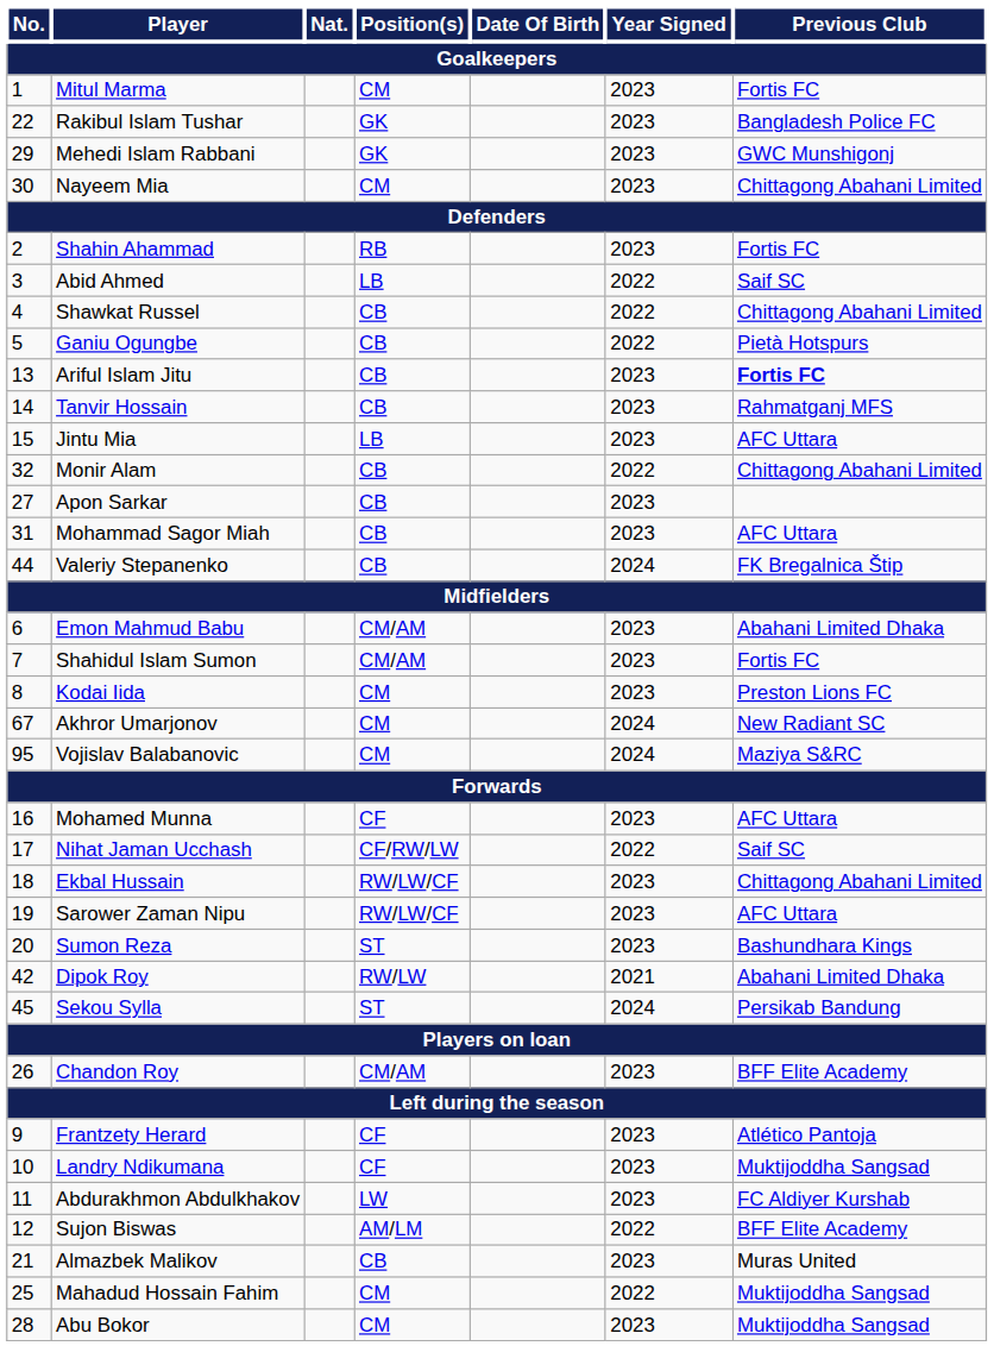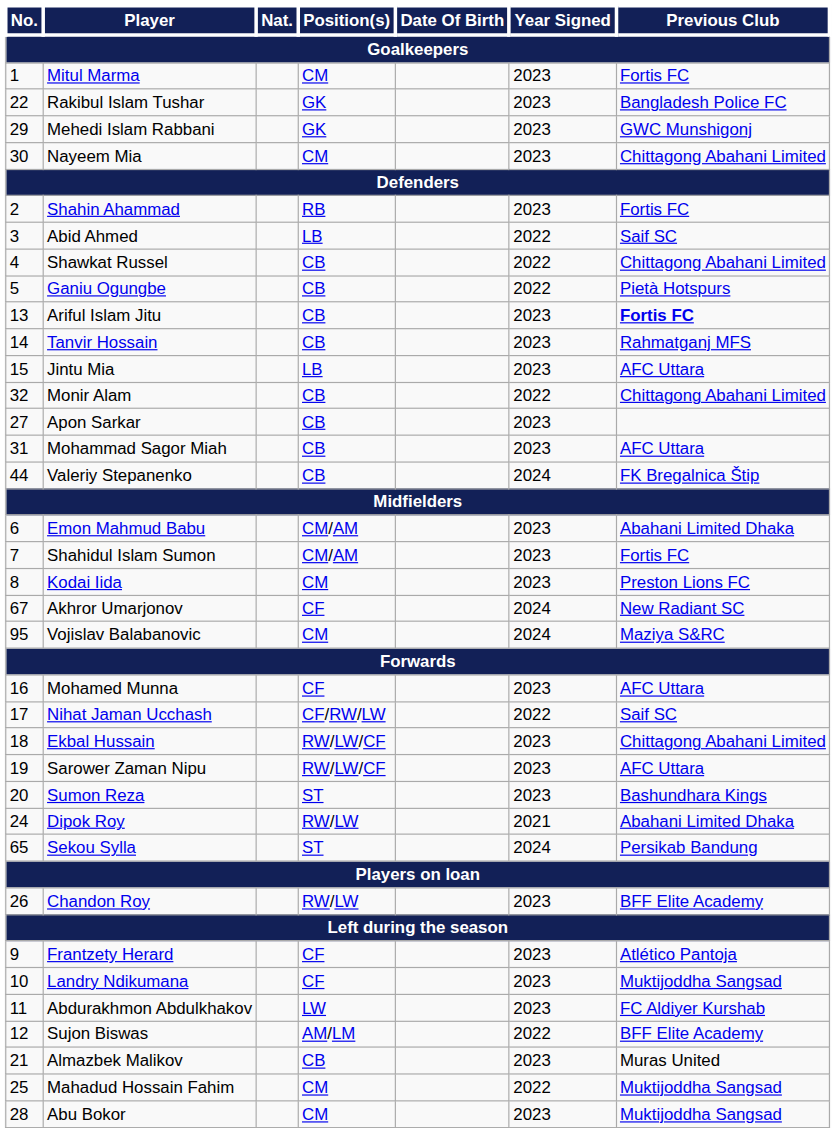Akhror Umarjonov | Position(s) / Goalkeepers: CM -> CF
Dipok Roy | No. / Goalkeepers: 42 -> 24
Sekou Sylla | No. / Goalkeepers: 45 -> 65
Chandon Roy | Position(s) / Goalkeepers: CM/AM -> RW/LW
